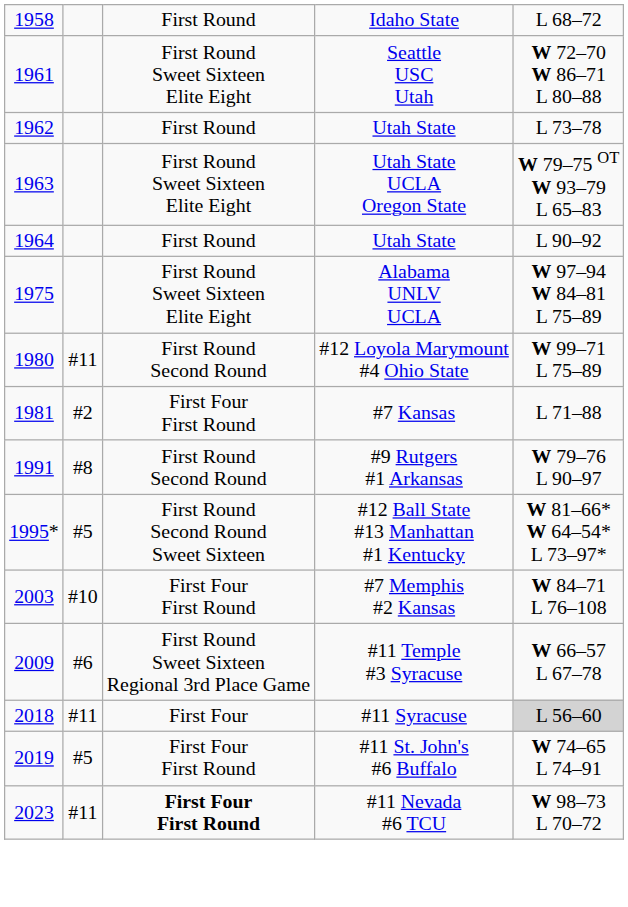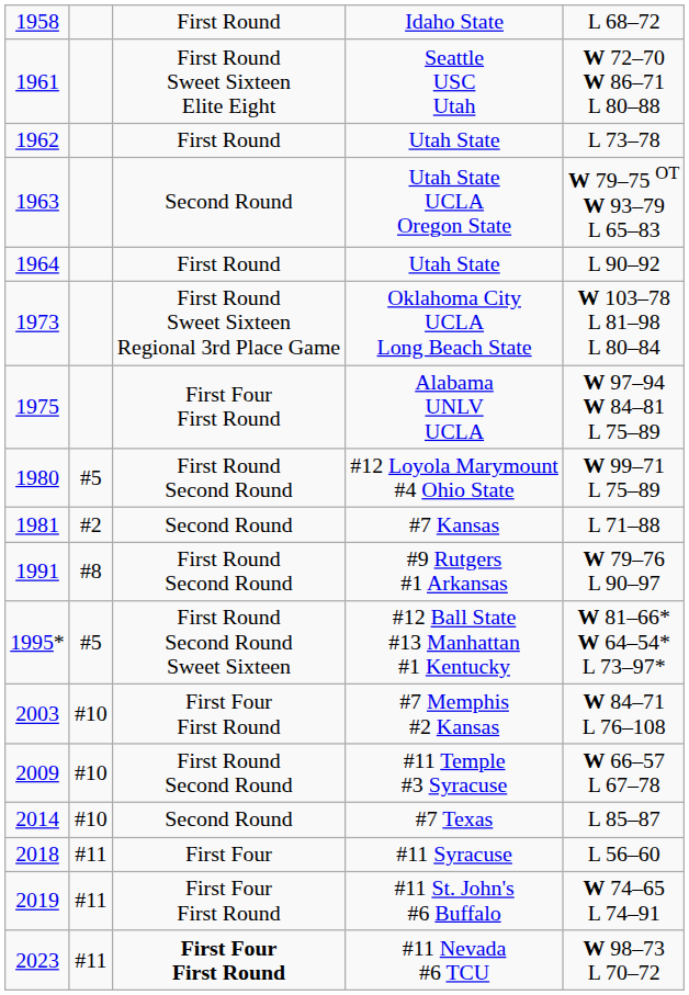Utah State UCLA Oregon State | column 3: First Round Sweet Sixteen Elite Eight -> Second Round
+ row: 1973 | First Round Sweet Sixteen Regional 3rd Place Game | Oklahoma City UCLA Long Beach State | W 103–78 L 81–98 L 80–84
Alabama UNLV UCLA | column 3: First Round Sweet Sixteen Elite Eight -> First Four First Round
#12 Loyola Marymount #4 Ohio State | column 2: #11 -> #5
#7 Kansas | column 3: First Four First Round -> Second Round
#11 Temple #3 Syracuse | column 2: #6 -> #10
#11 Temple #3 Syracuse | column 3: First Round Sweet Sixteen Regional 3rd Place Game -> First Round Second Round
+ row: 2014 | #10 | Second Round | #7 Texas | L 85–87
#11 Syracuse | column 5: lightgrey background -> no background
#11 St. John's #6 Buffalo | column 2: #5 -> #11
